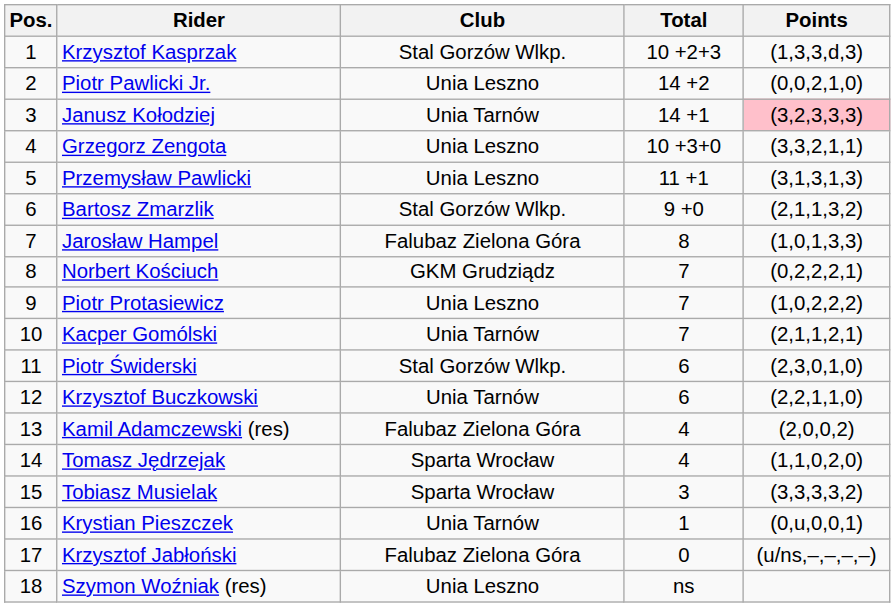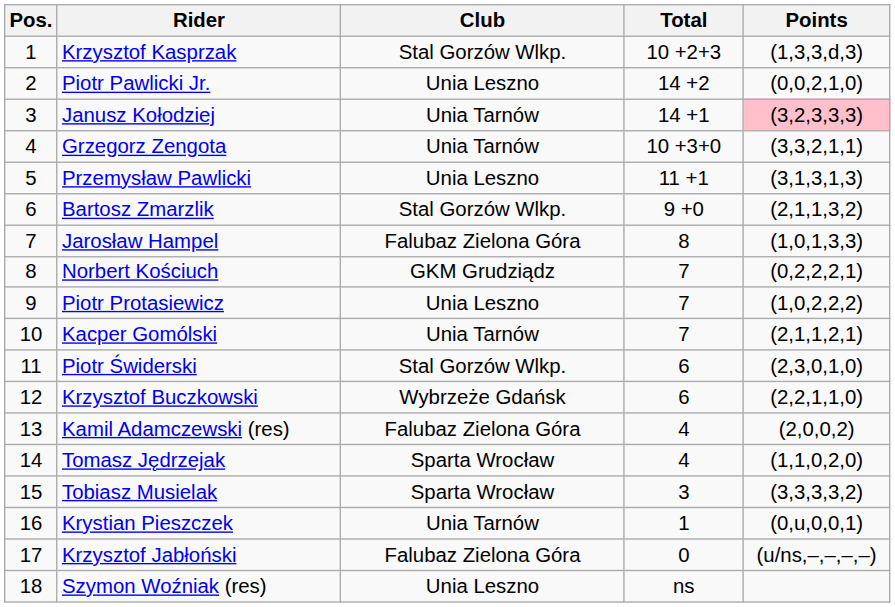Grzegorz Zengota | Club: Unia Leszno -> Unia Tarnów
Krzysztof Buczkowski | Club: Unia Tarnów -> Wybrzeże Gdańsk
